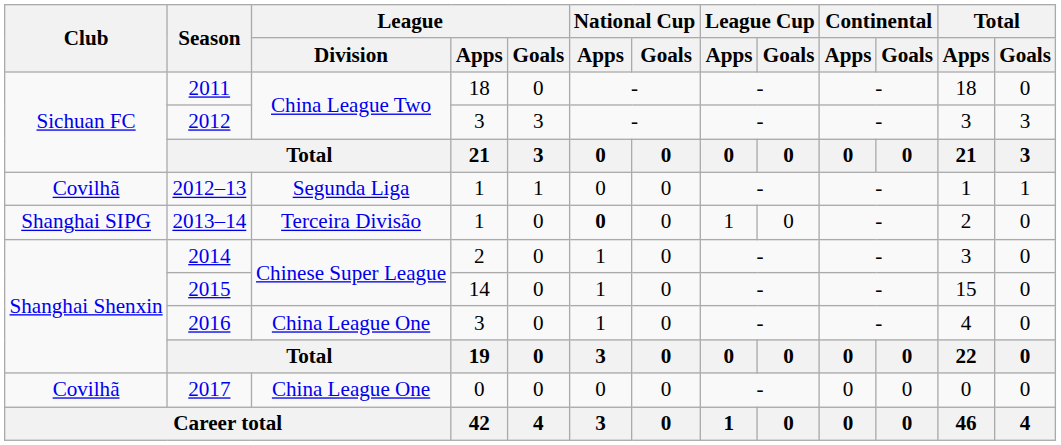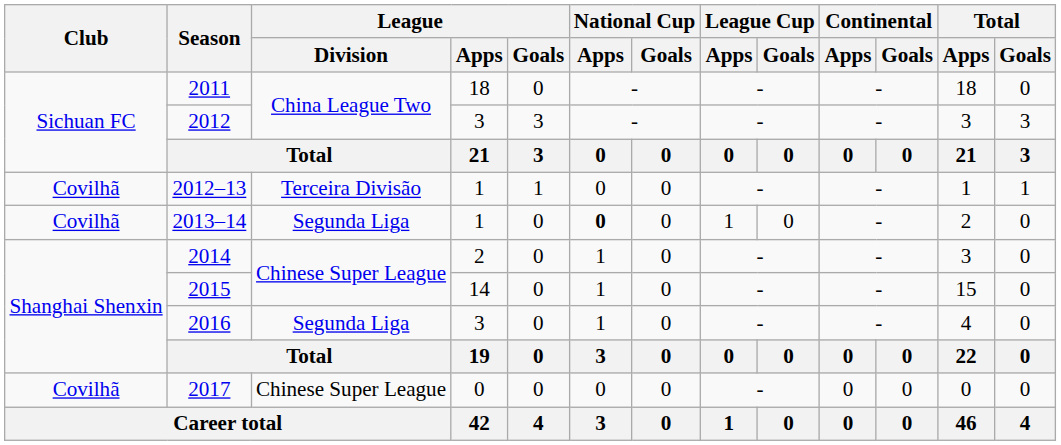2012–13 | League / Division: Segunda Liga -> Terceira Divisão
2013–14 | Club: Shanghai SIPG -> Covilhã
2013–14 | League / Division: Terceira Divisão -> Segunda Liga
2016 | League / Division: China League One -> Segunda Liga
2017 | League / Division: China League One -> Chinese Super League
